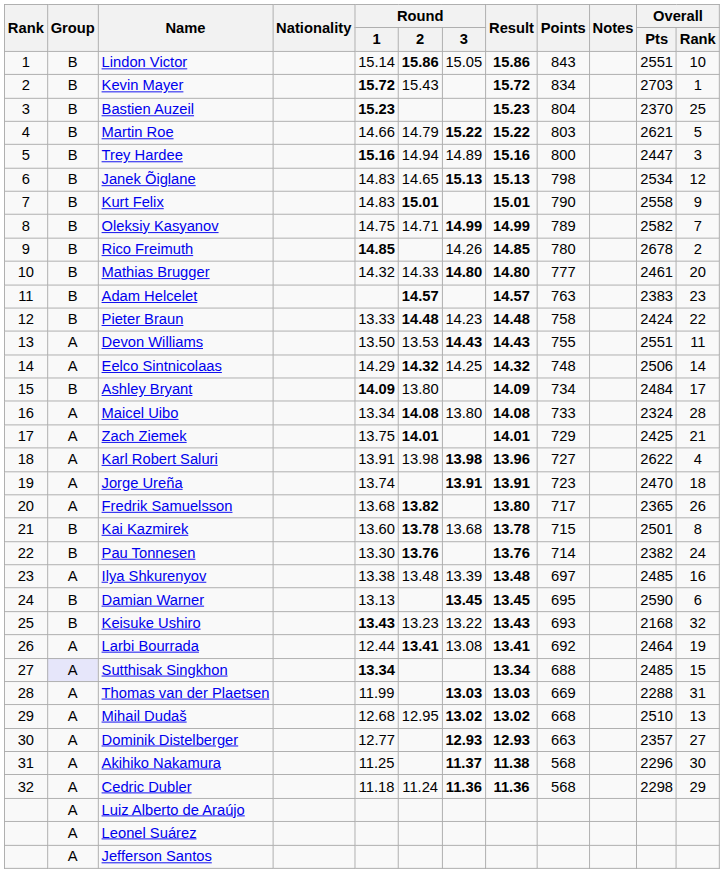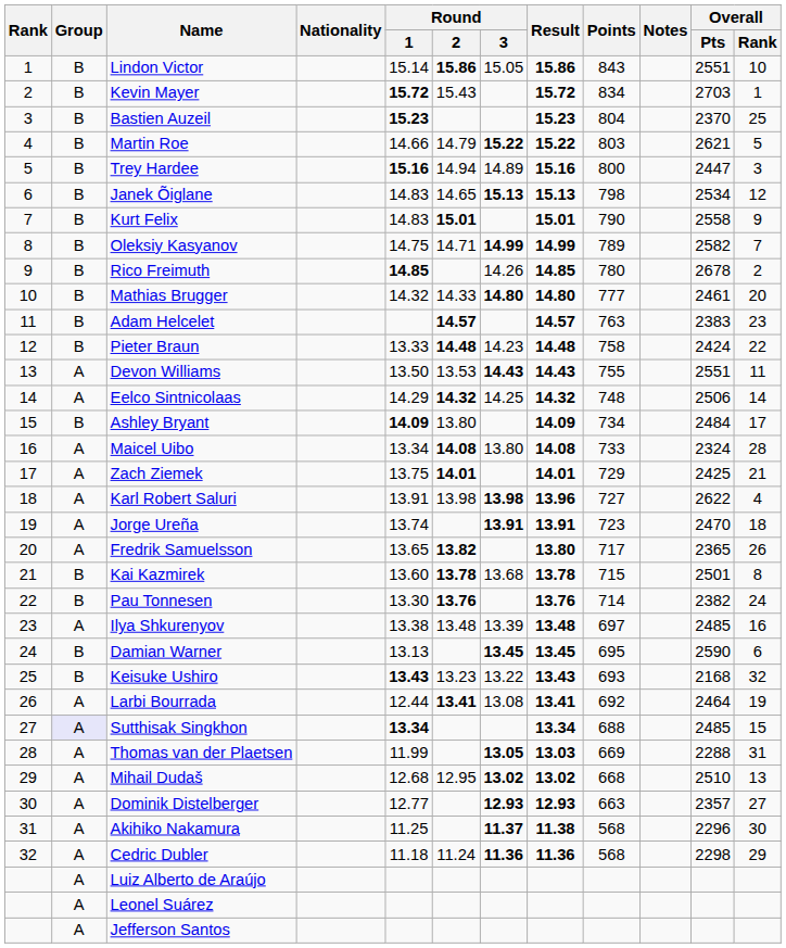Fredrik Samuelsson | Round / 1: 13.68 -> 13.65
Thomas van der Plaetsen | Round / 3: 13.03 -> 13.05
